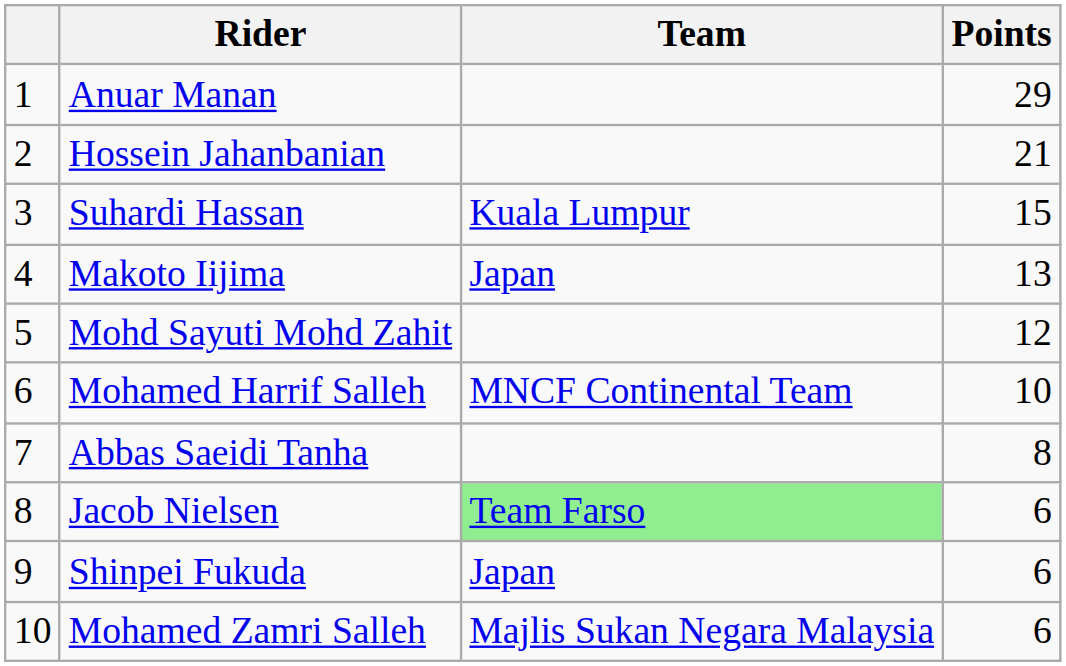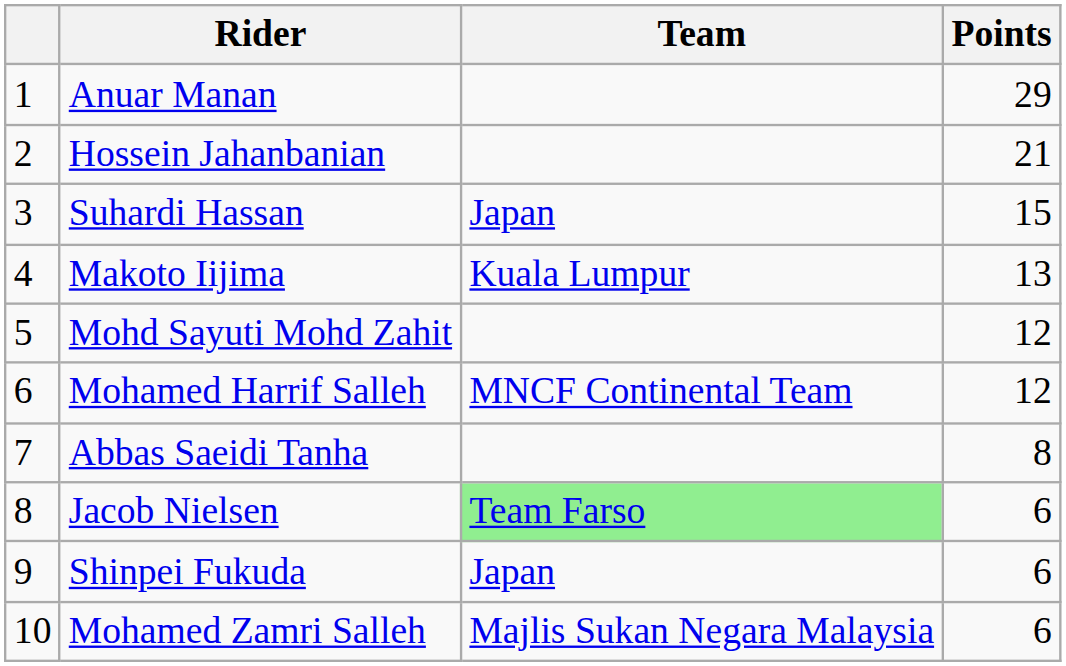Suhardi Hassan | Team: Kuala Lumpur -> Japan
Makoto Iijima | Team: Japan -> Kuala Lumpur
Mohamed Harrif Salleh | Points: 10 -> 12
